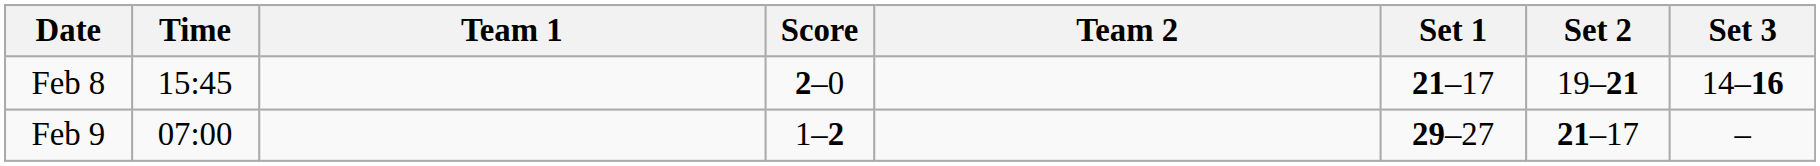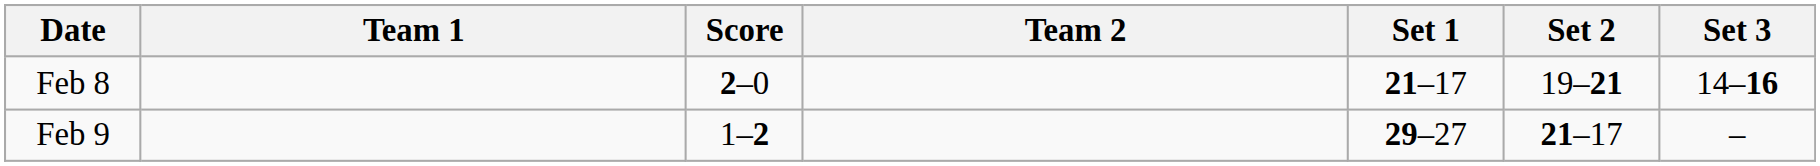- column: Time | 15:45 | 07:00
